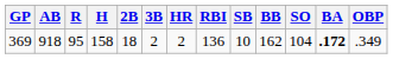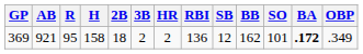369 | AB: 918 -> 921
369 | SB: 10 -> 12
369 | SO: 104 -> 101
